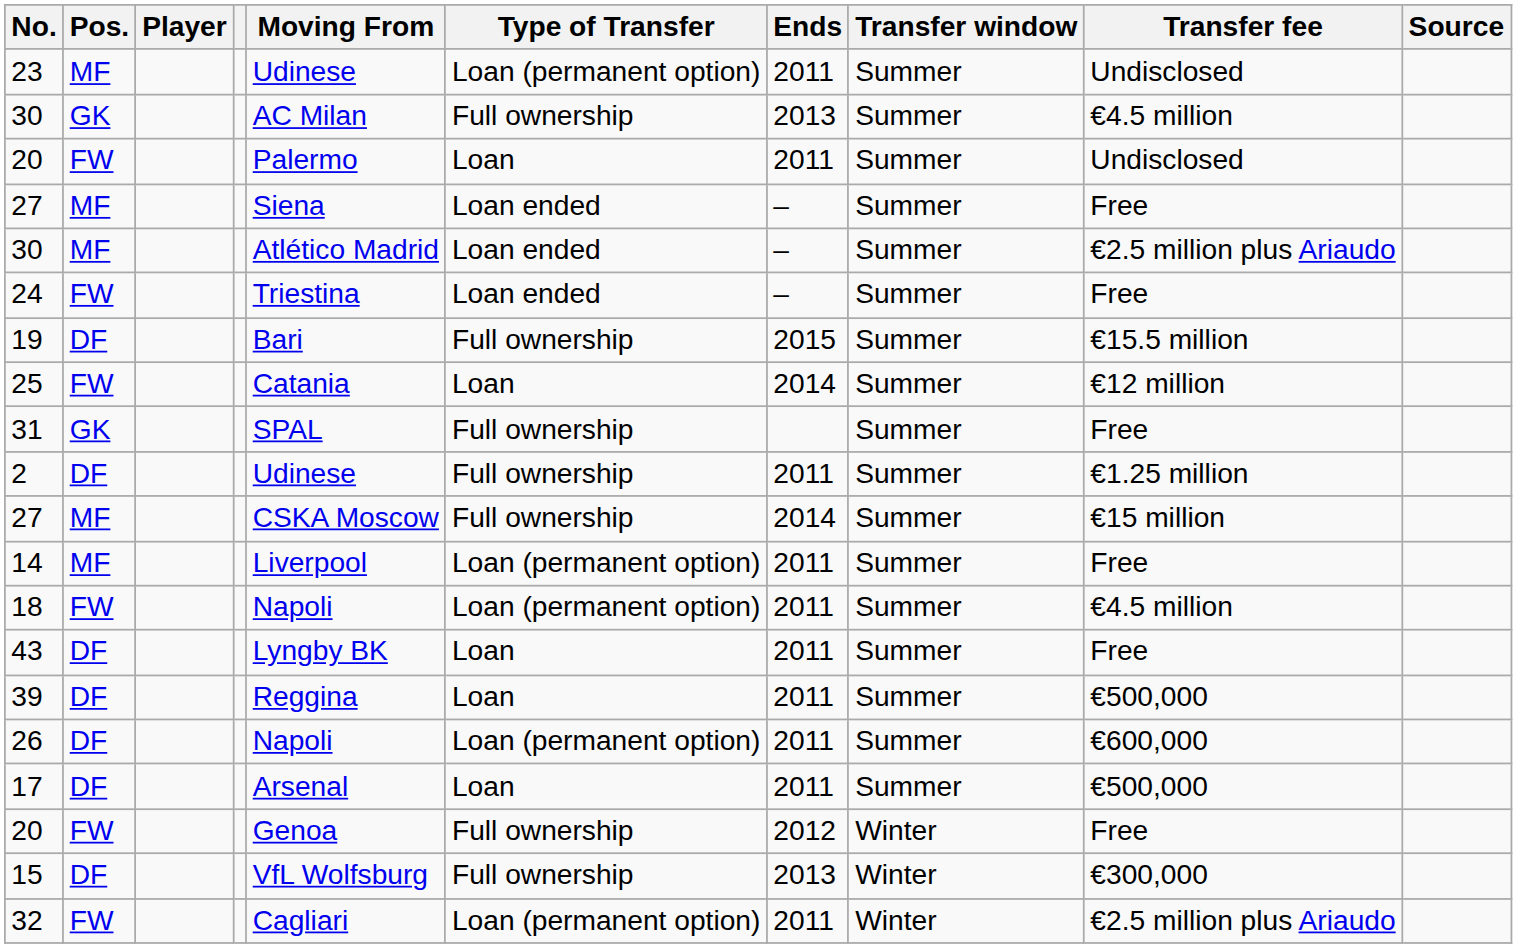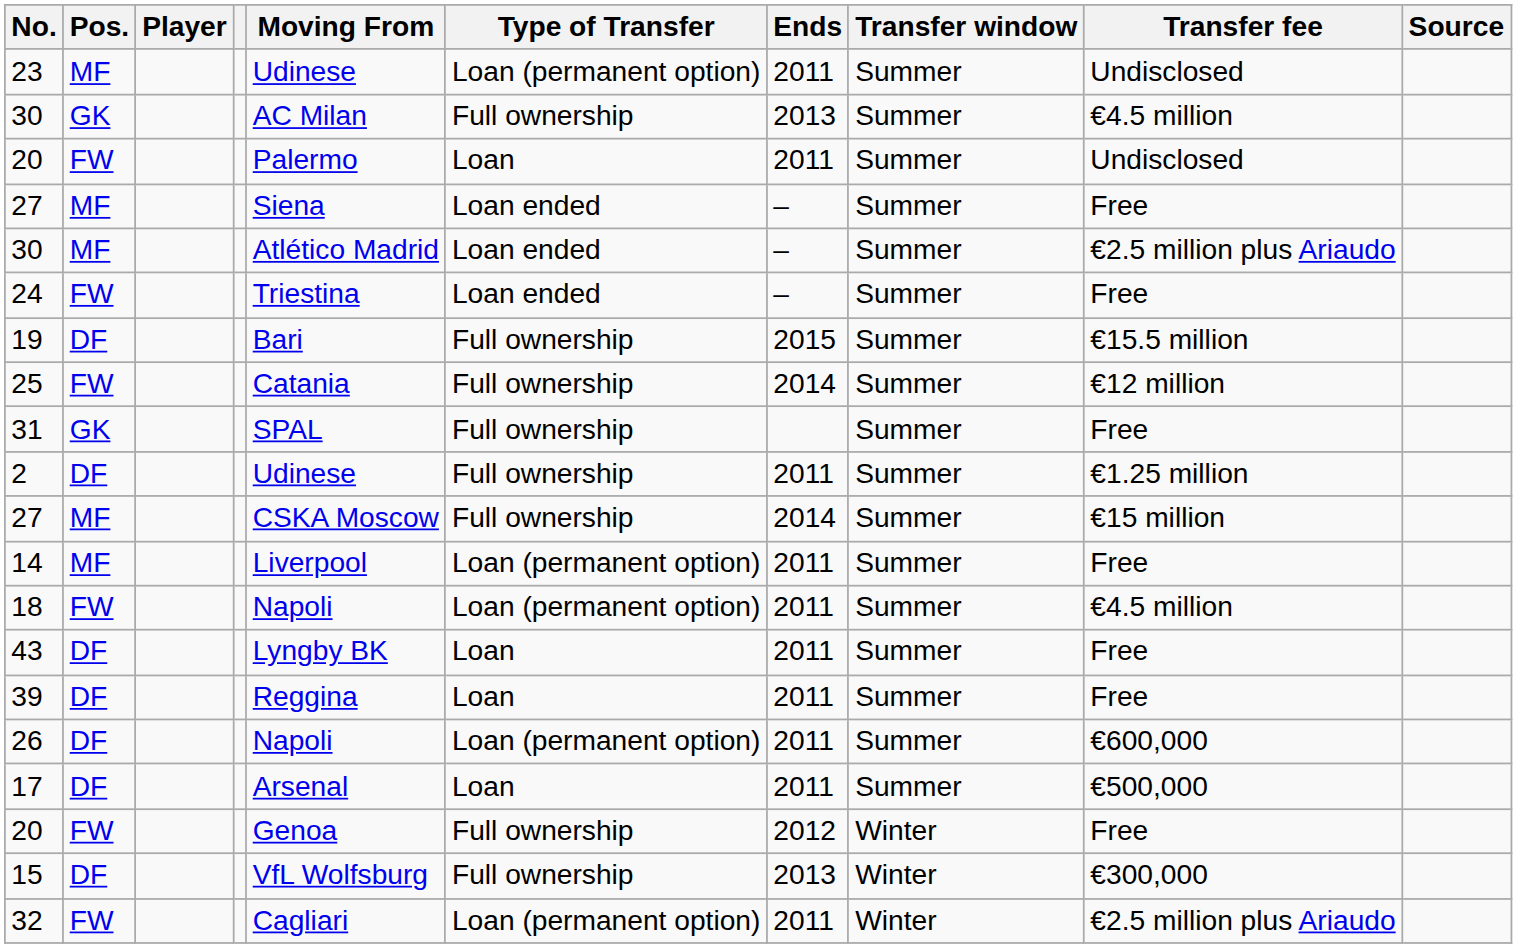25 | Type of Transfer: Loan -> Full ownership
39 | Transfer fee: €500,000 -> Free
